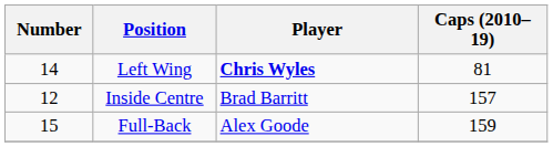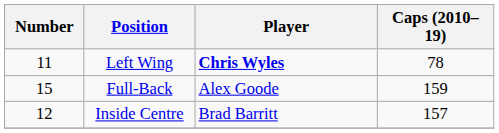Left Wing | Number: 14 -> 11
Left Wing | Caps (2010–19): 81 -> 78
rows swapped: Inside Centre <-> Full-Back
